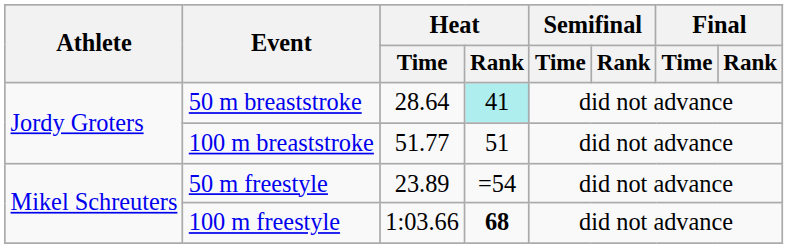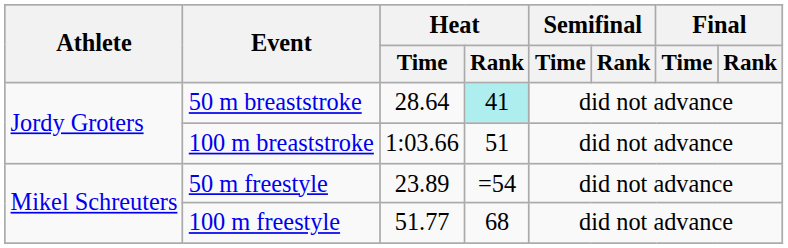100 m breaststroke | Heat / Time: 51.77 -> 1:03.66
100 m freestyle | Heat / Time: 1:03.66 -> 51.77
100 m freestyle | Heat / Rank: bold -> normal
